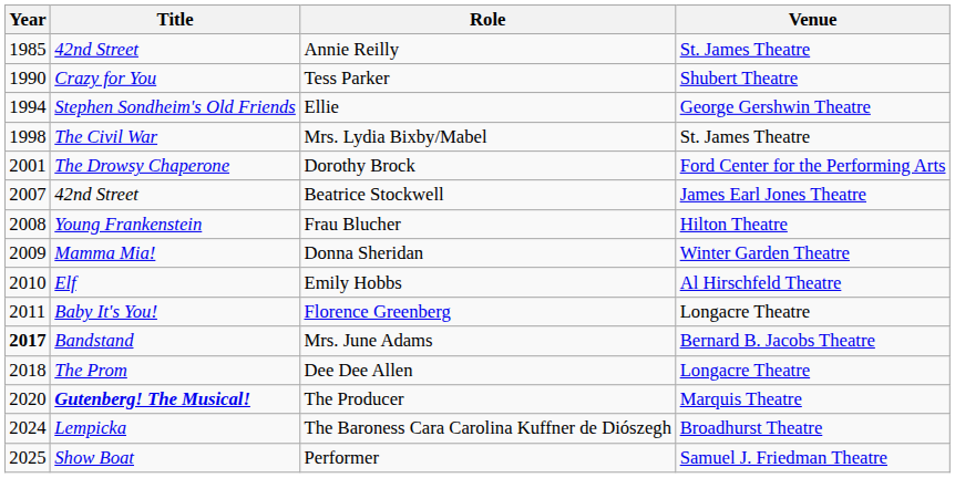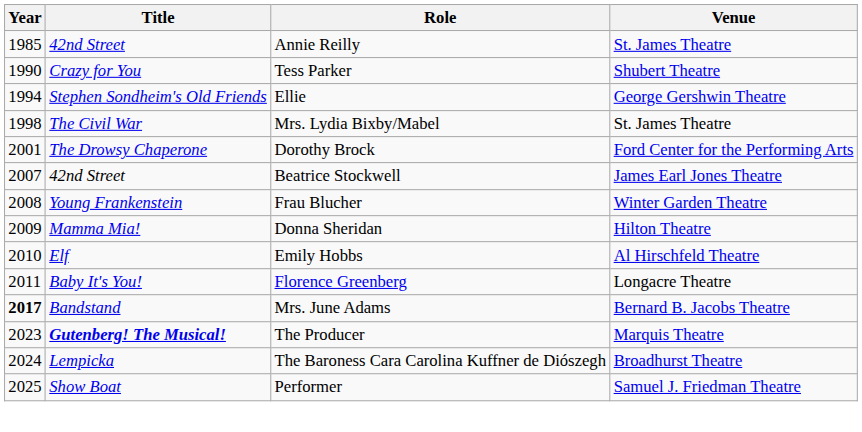Frau Blucher | Venue: Hilton Theatre -> Winter Garden Theatre
Donna Sheridan | Venue: Winter Garden Theatre -> Hilton Theatre
- row: 2018 | The Prom | Dee Dee Allen | Longacre Theatre
The Producer | Year: 2020 -> 2023
